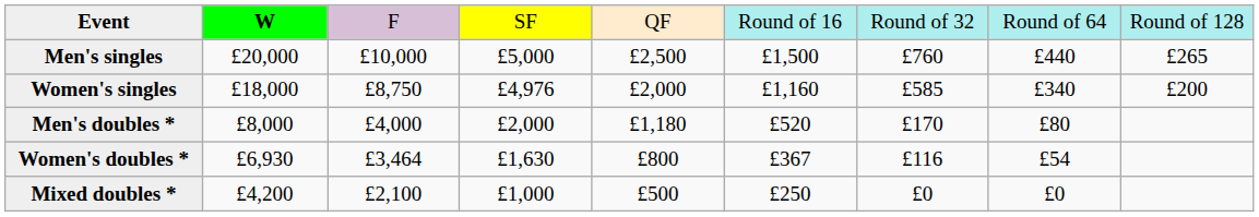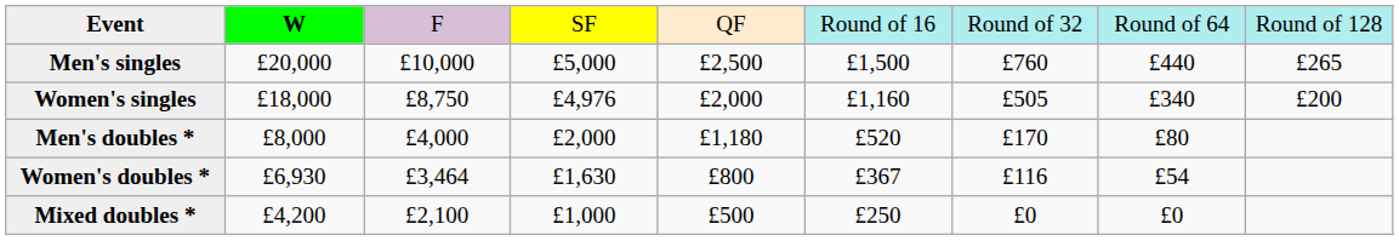Women's singles | column 7: £585 -> £505
